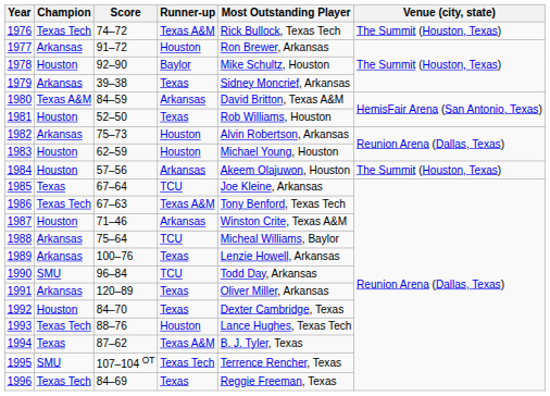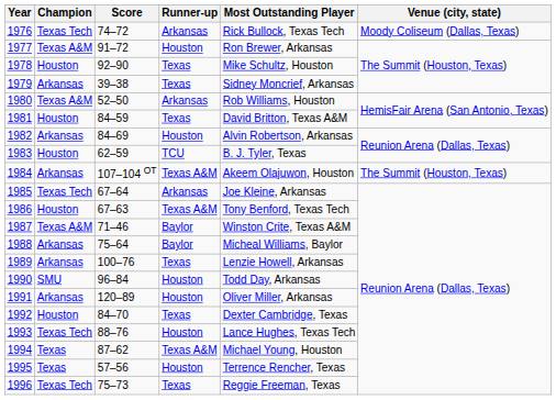1976 | Runner-up: Texas A&M -> Arkansas
1976 | Venue (city, state): The Summit (Houston, Texas) -> Moody Coliseum (Dallas, Texas)
1977 | Champion: Arkansas -> Texas A&M
1978 | Runner-up: Baylor -> Texas
1980 | Score: 84–59 -> 52–50
1980 | Most Outstanding Player: David Britton, Texas A&M -> Rob Williams, Houston
1981 | Score: 52–50 -> 84–59
1981 | Most Outstanding Player: Rob Williams, Houston -> David Britton, Texas A&M
1982 | Score: 75–73 -> 84–69
1983 | Runner-up: Houston -> TCU
1983 | Most Outstanding Player: Michael Young, Houston -> B. J. Tyler, Texas
1984 | Champion: Houston -> Arkansas
1984 | Score: 57–56 -> 107–104 OT
1984 | Runner-up: Arkansas -> Texas A&M
1985 | Champion: Texas -> Texas Tech
1985 | Runner-up: TCU -> Arkansas
1986 | Champion: Texas Tech -> Houston
1987 | Champion: Houston -> Texas A&M
1987 | Runner-up: Arkansas -> Baylor
1988 | Runner-up: TCU -> Baylor
1990 | Runner-up: TCU -> Houston
1991 | Runner-up: Texas -> Houston
1994 | Most Outstanding Player: B. J. Tyler, Texas -> Michael Young, Houston
1995 | Champion: SMU -> Texas
1995 | Score: 107–104 OT -> 57–56
1995 | Runner-up: Texas Tech -> Houston
1996 | Score: 84–69 -> 75–73
